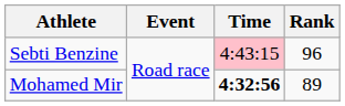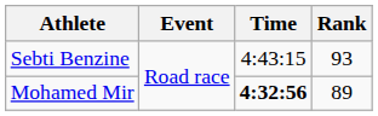Sebti Benzine | Time: pink background -> no background
Sebti Benzine | Rank: 96 -> 93
